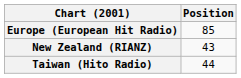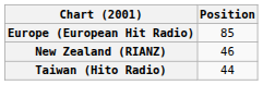New Zealand (RIANZ) | Position: 43 -> 46
